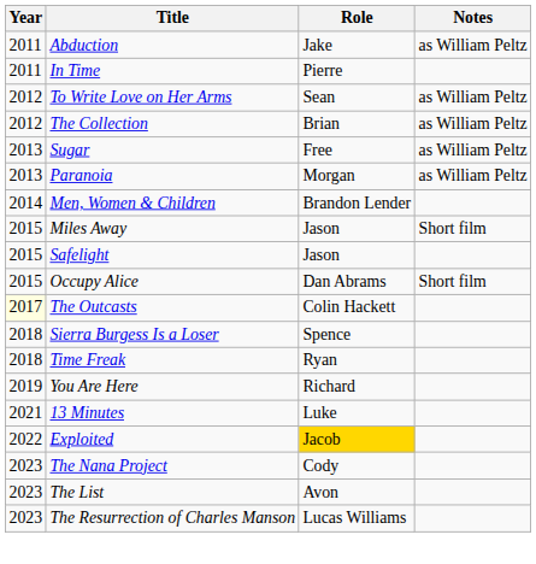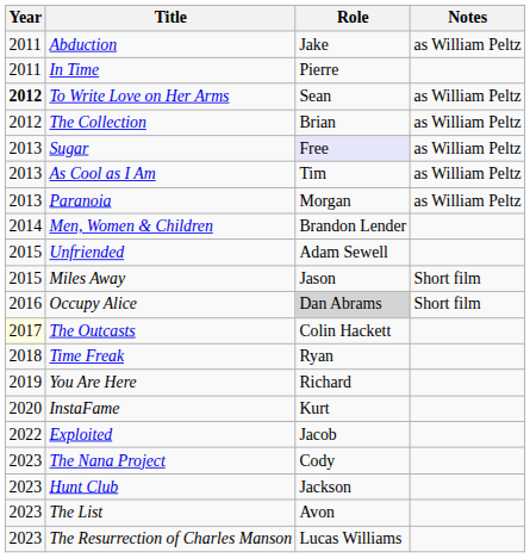To Write Love on Her Arms | Year: normal -> bold
Sugar | Role: no background -> lavender background
+ row: 2013 | As Cool as I Am | Tim | as William Peltz
+ row: 2015 | Unfriended | Adam Sewell
- row: 2015 | Safelight | Jason
Occupy Alice | Year: 2015 -> 2016
Occupy Alice | Role: no background -> lightgrey background
- row: 2018 | Sierra Burgess Is a Loser | Spence
+ row: 2020 | InstaFame | Kurt
- row: 2021 | 13 Minutes | Luke
Exploited | Role: gold background -> no background
+ row: 2023 | Hunt Club | Jackson
